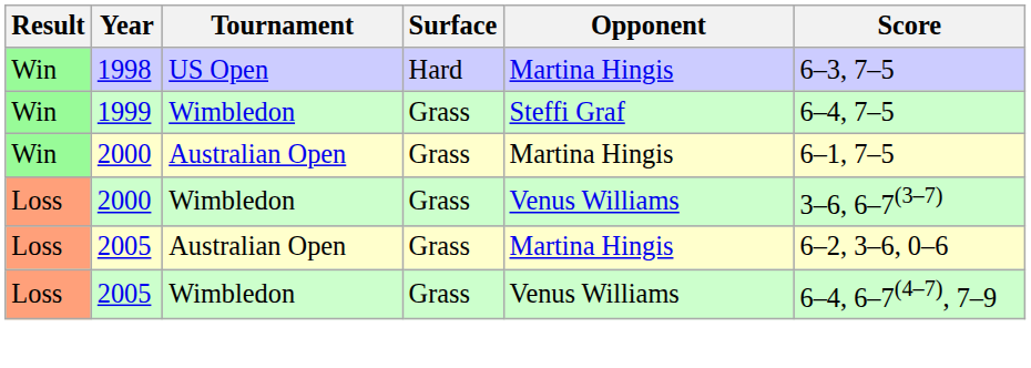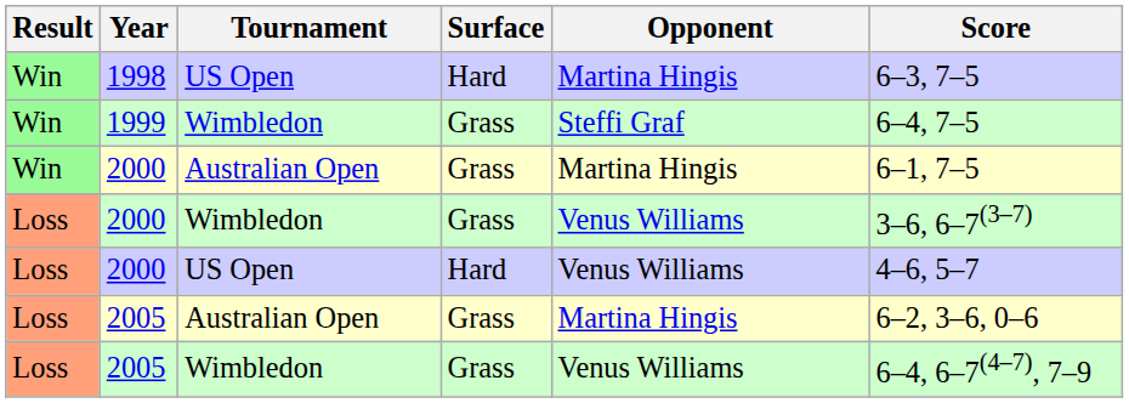+ row: Loss | 2000 | US Open | Hard | Venus Williams | 4–6, 5–7
